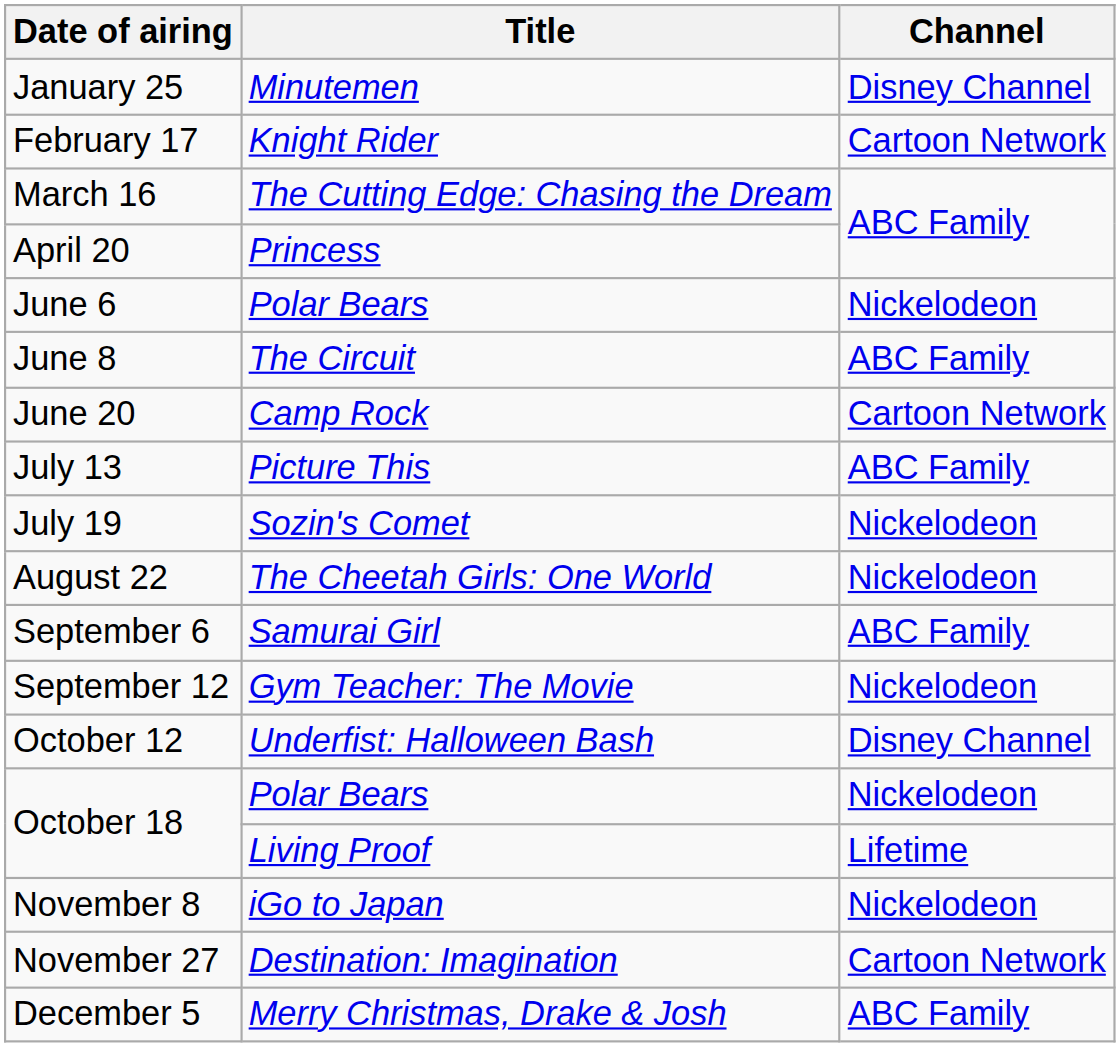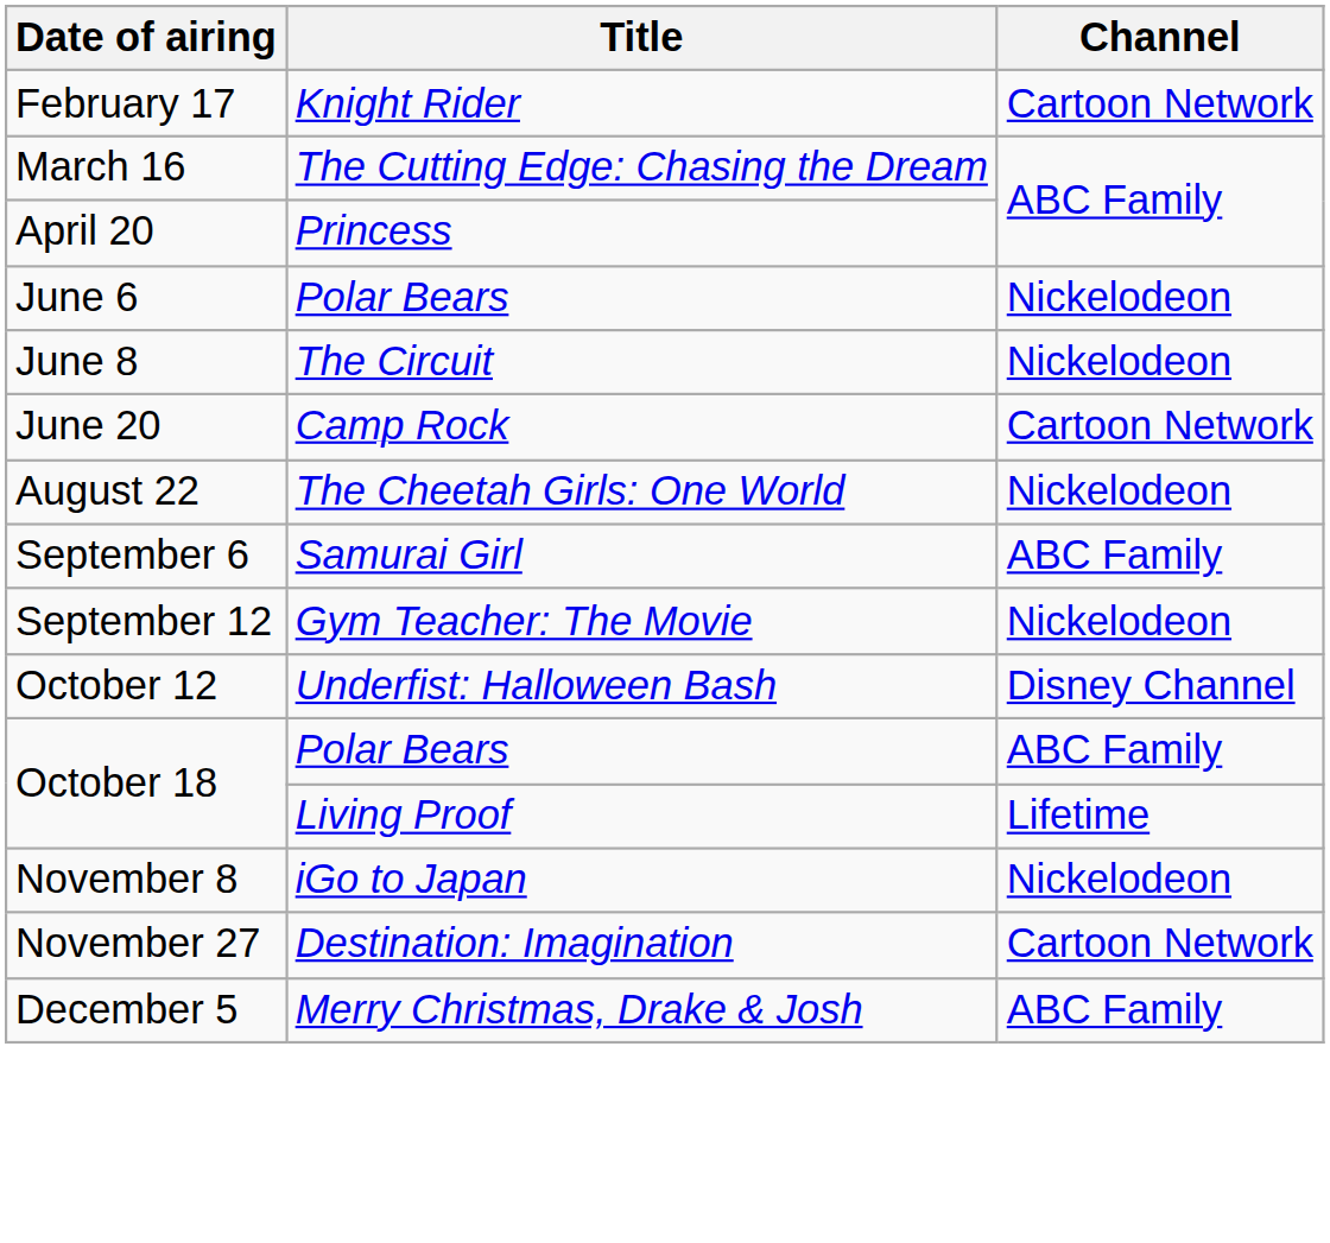- row: January 25 | Minutemen | Disney Channel
June 8 | Channel: ABC Family -> Nickelodeon
- row: July 13 | Picture This | ABC Family
- row: July 19 | Sozin's Comet | Nickelodeon
October 18 / Polar Bears | Channel: Nickelodeon -> ABC Family
